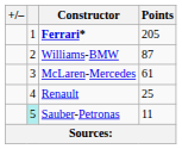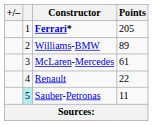Williams-BMW | Points: 87 -> 89
Renault | Points: 25 -> 22
